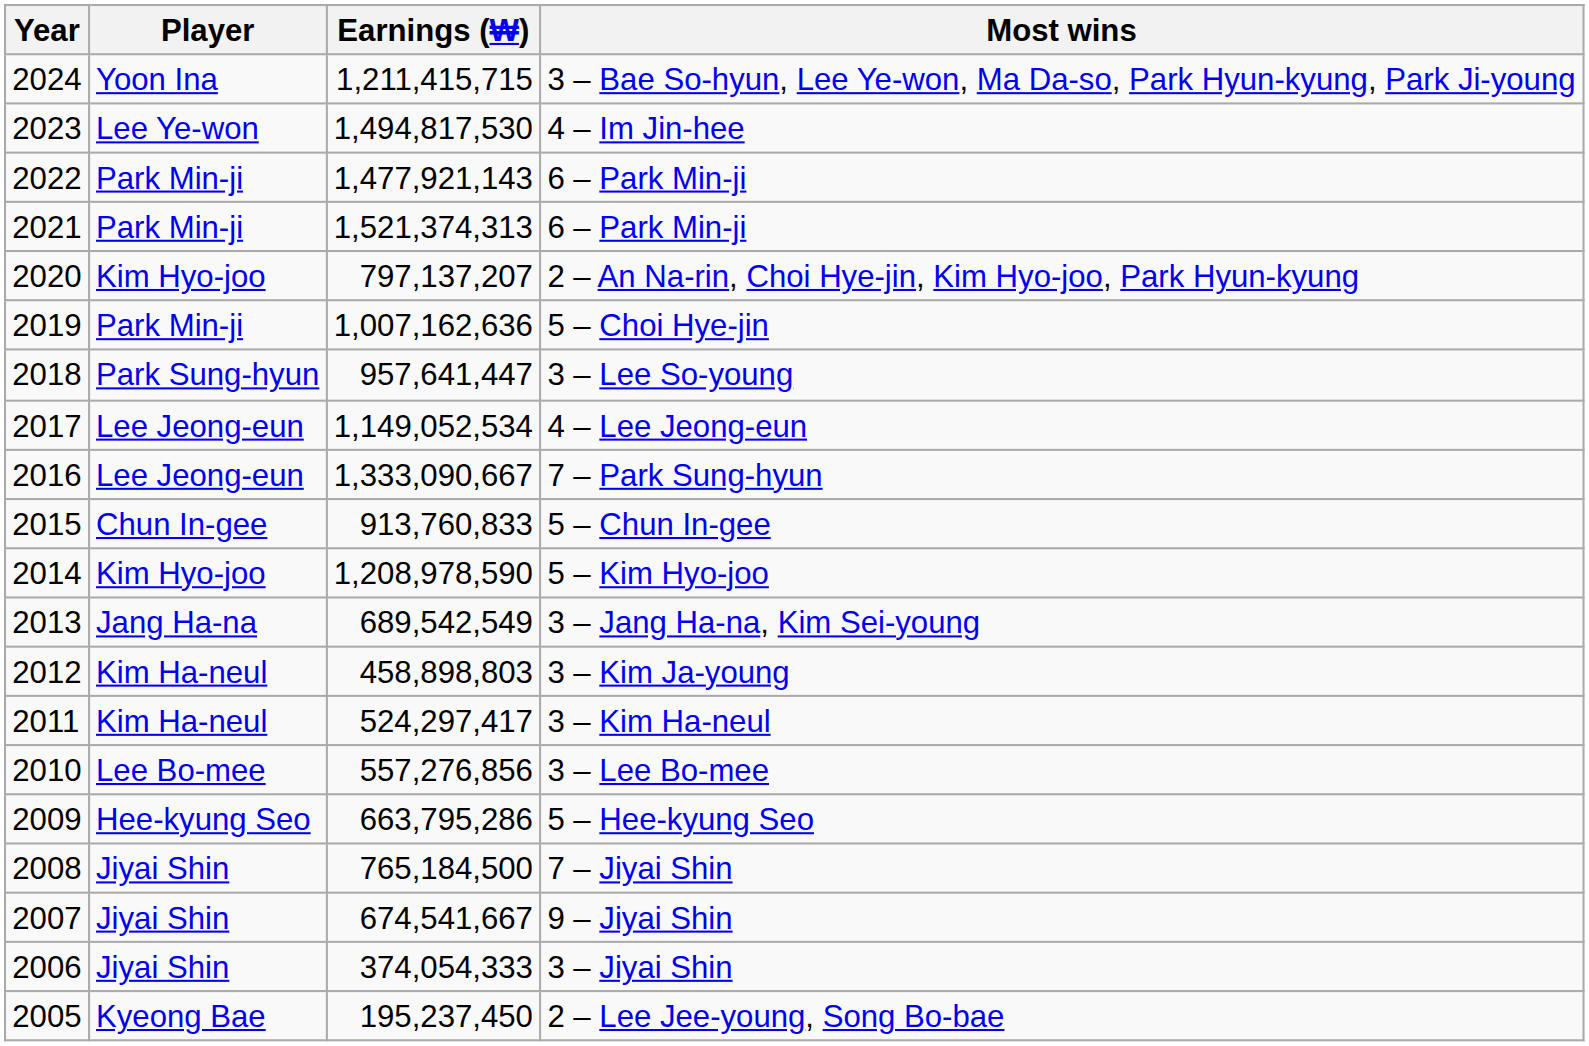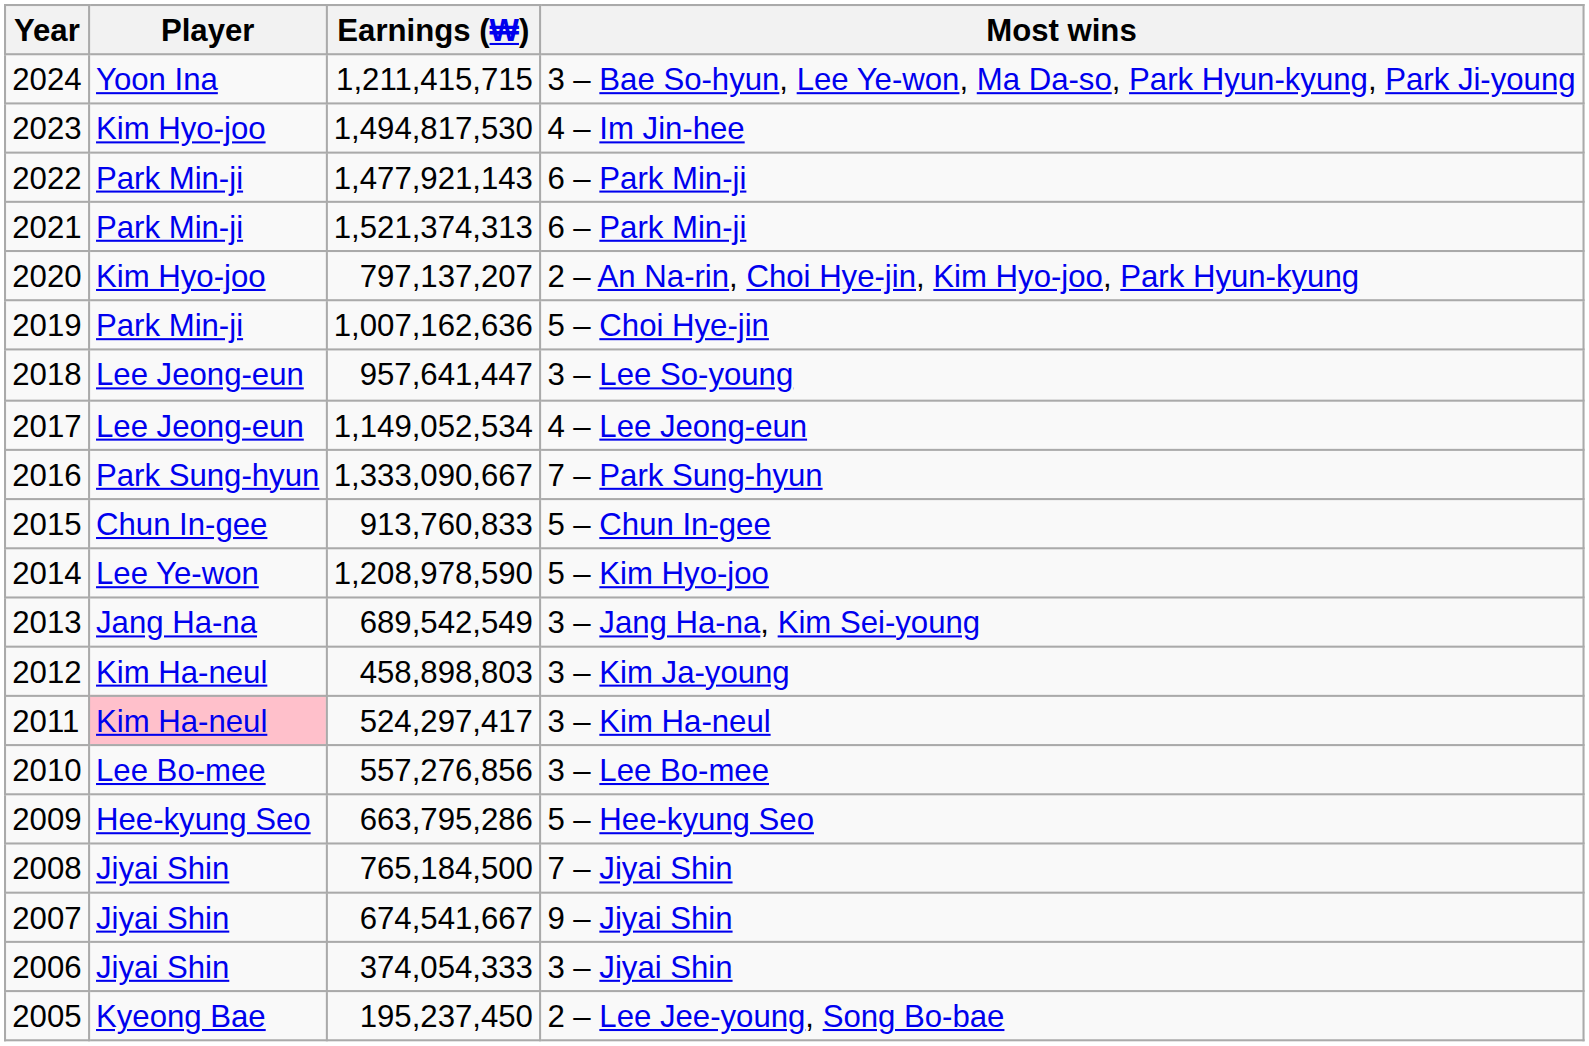4 – Im Jin-hee | Player: Lee Ye-won -> Kim Hyo-joo
3 – Lee So-young | Player: Park Sung-hyun -> Lee Jeong-eun
7 – Park Sung-hyun | Player: Lee Jeong-eun -> Park Sung-hyun
5 – Kim Hyo-joo | Player: Kim Hyo-joo -> Lee Ye-won
3 – Kim Ha-neul | Player: no background -> pink background
